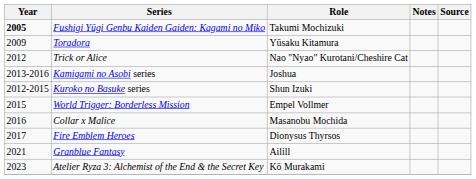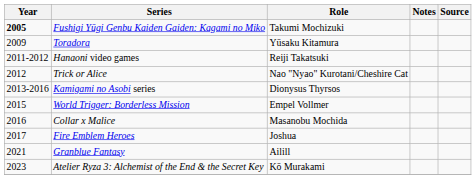+ row: 2011-2012 | Hanaoni video games | Reiji Takatsuki
Kamigami no Asobi series | Role: Joshua -> Dionysus Thyrsos
- row: 2012-2015 | Kuroko no Basuke series | Shun Izuki
Fire Emblem Heroes | Role: Dionysus Thyrsos -> Joshua
